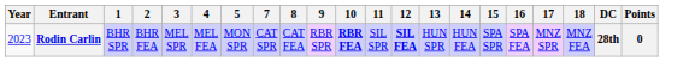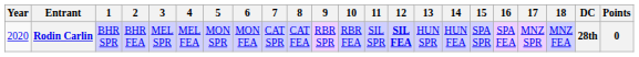+ column: 6 | MON FEA
Rodin Carlin | Year: 2023 -> 2020
Rodin Carlin | 10: bold -> normal
